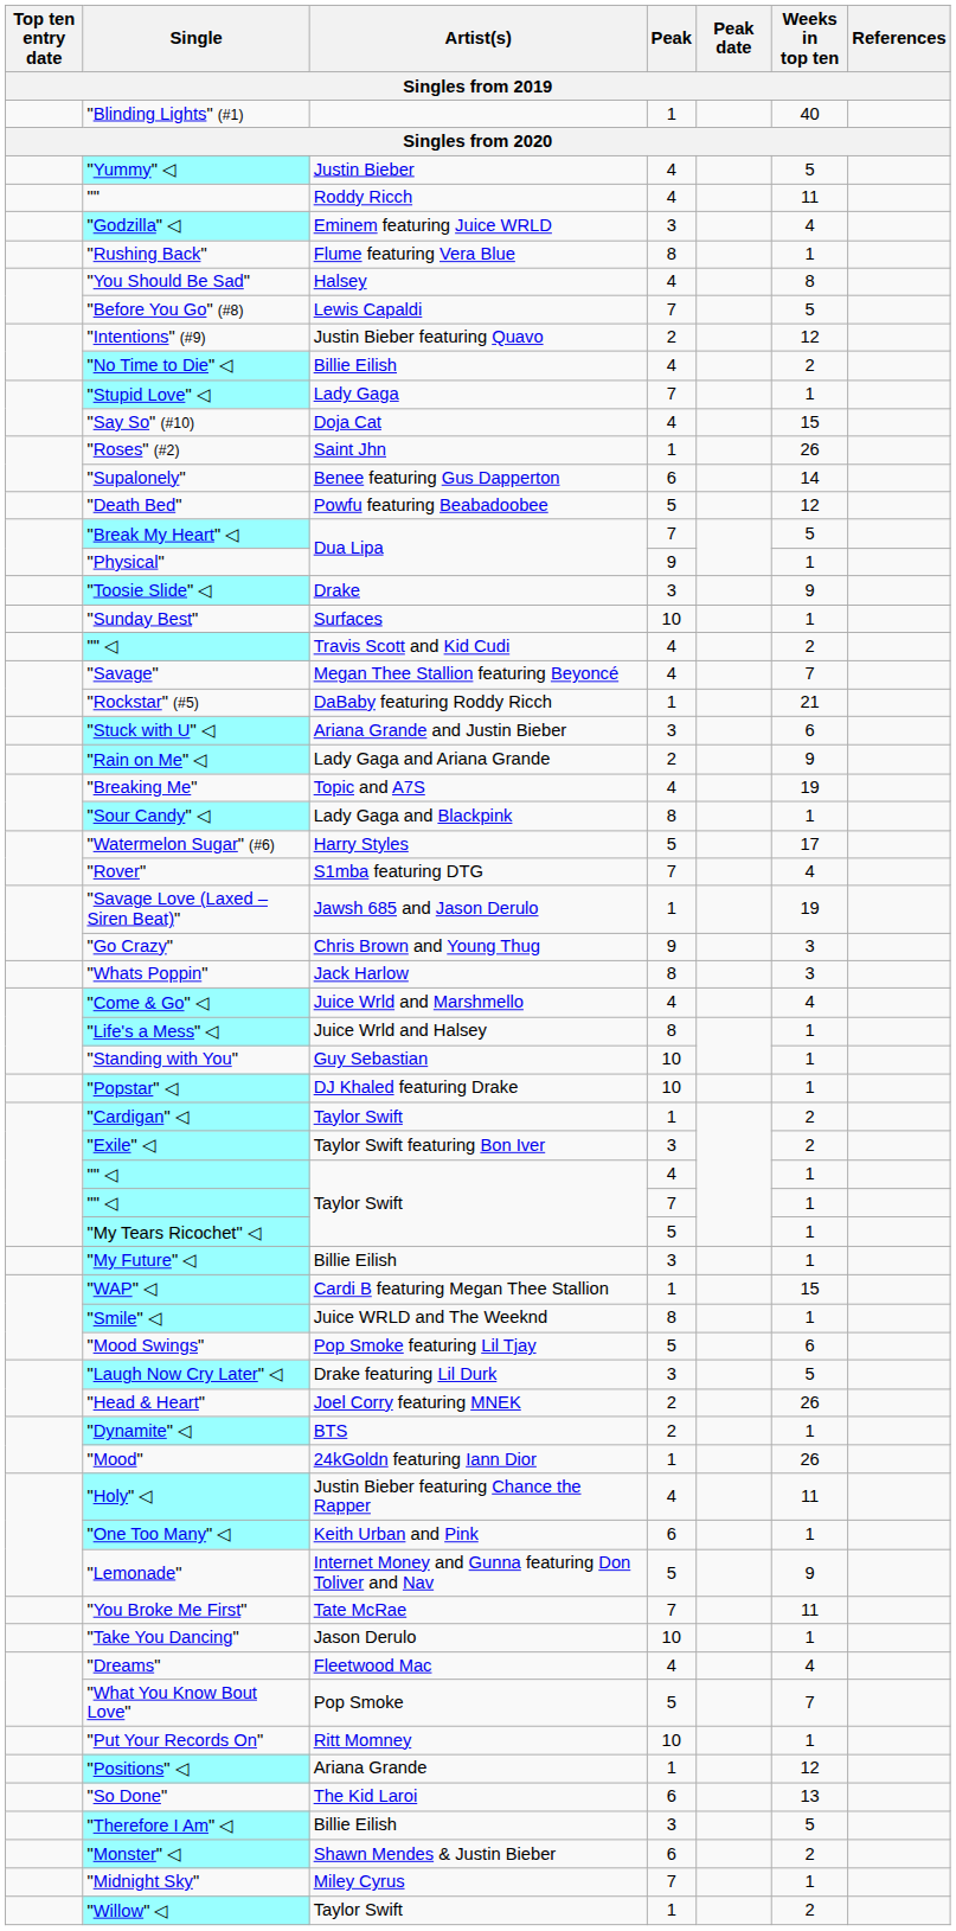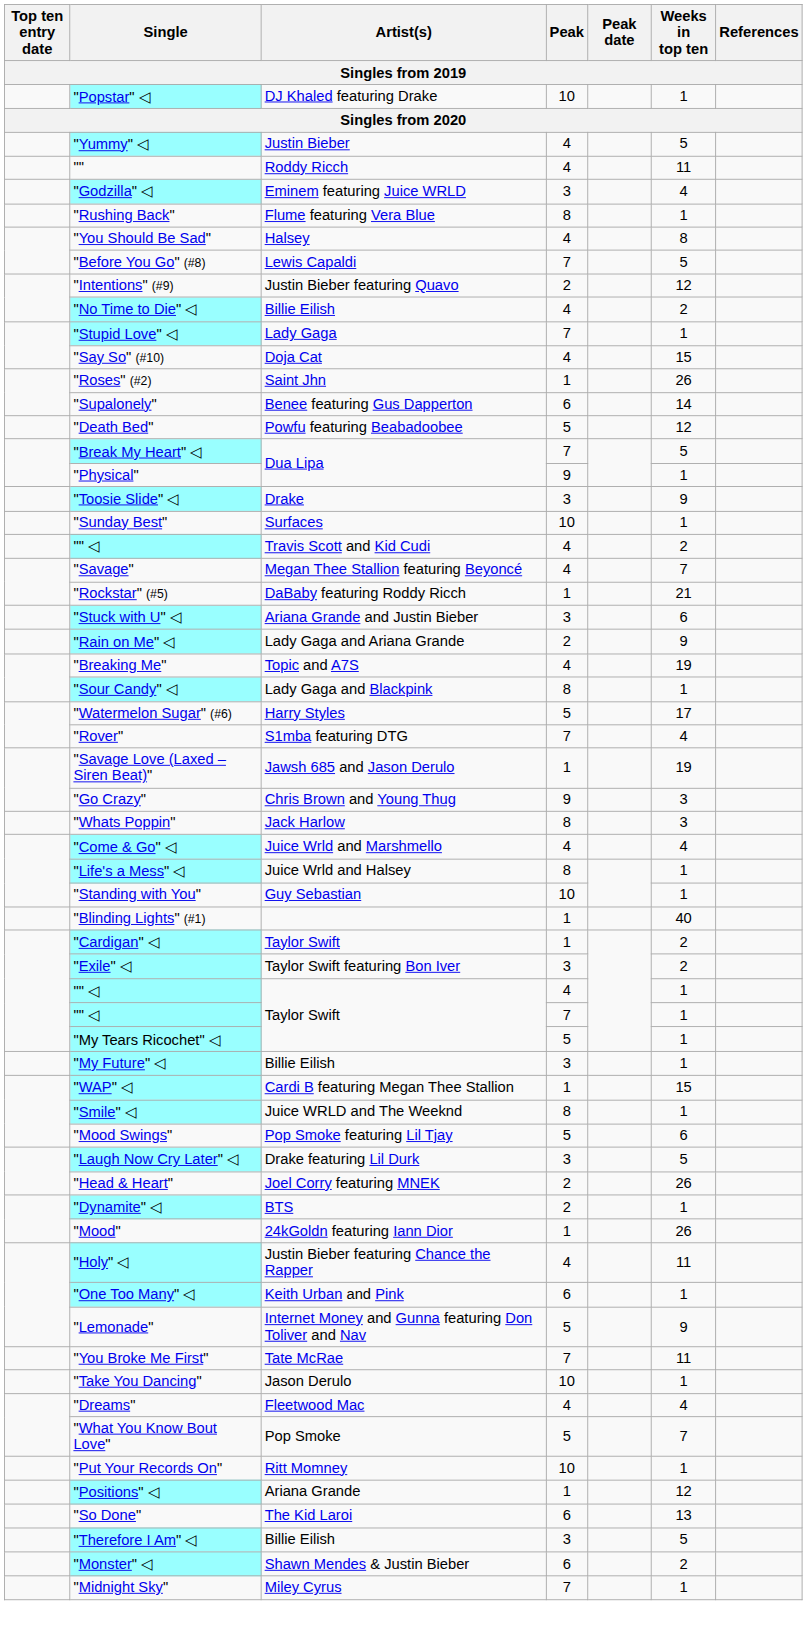rows swapped: "Blinding Lights" (#1) <-> "Popstar" ◁
- row: "Willow" ◁ | Taylor Swift | 1 | 2
